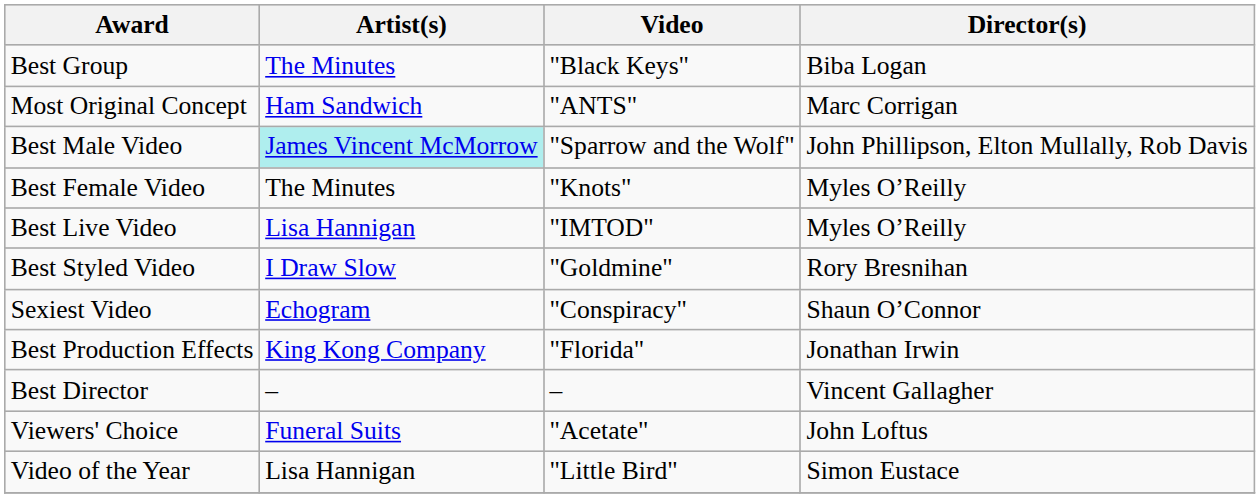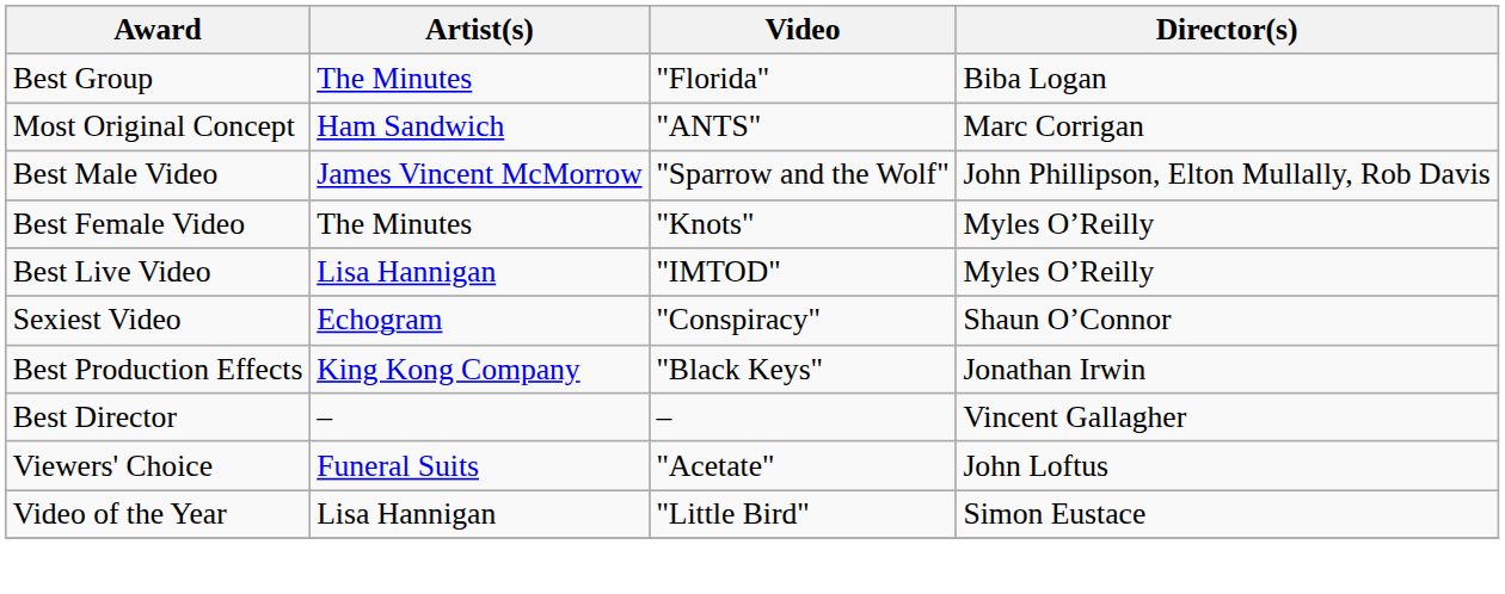Best Group | Video: "Black Keys" -> "Florida"
Best Male Video | Artist(s): paleturquoise background -> no background
- row: Best Styled Video | I Draw Slow | "Goldmine" | Rory Bresnihan
Best Production Effects | Video: "Florida" -> "Black Keys"
